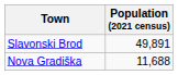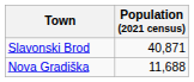Slavonski Brod | Population (2021 census): 49,891 -> 40,871
